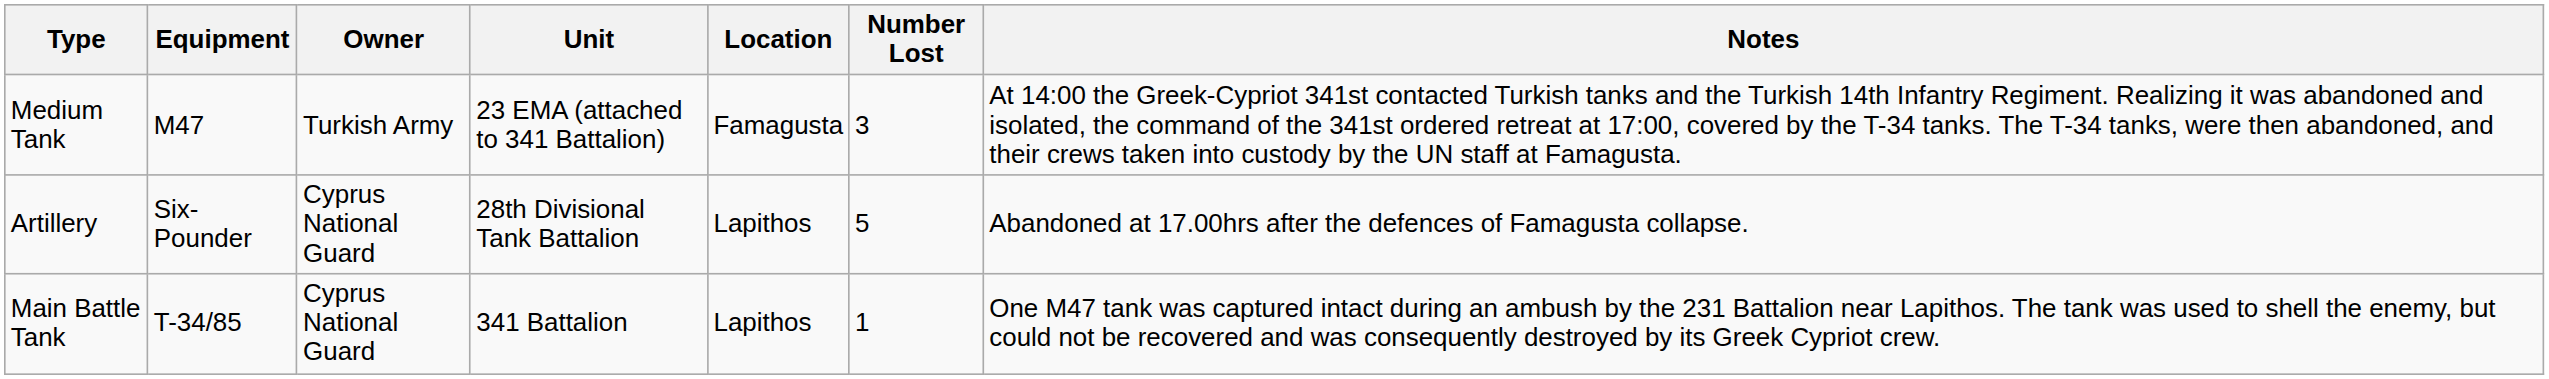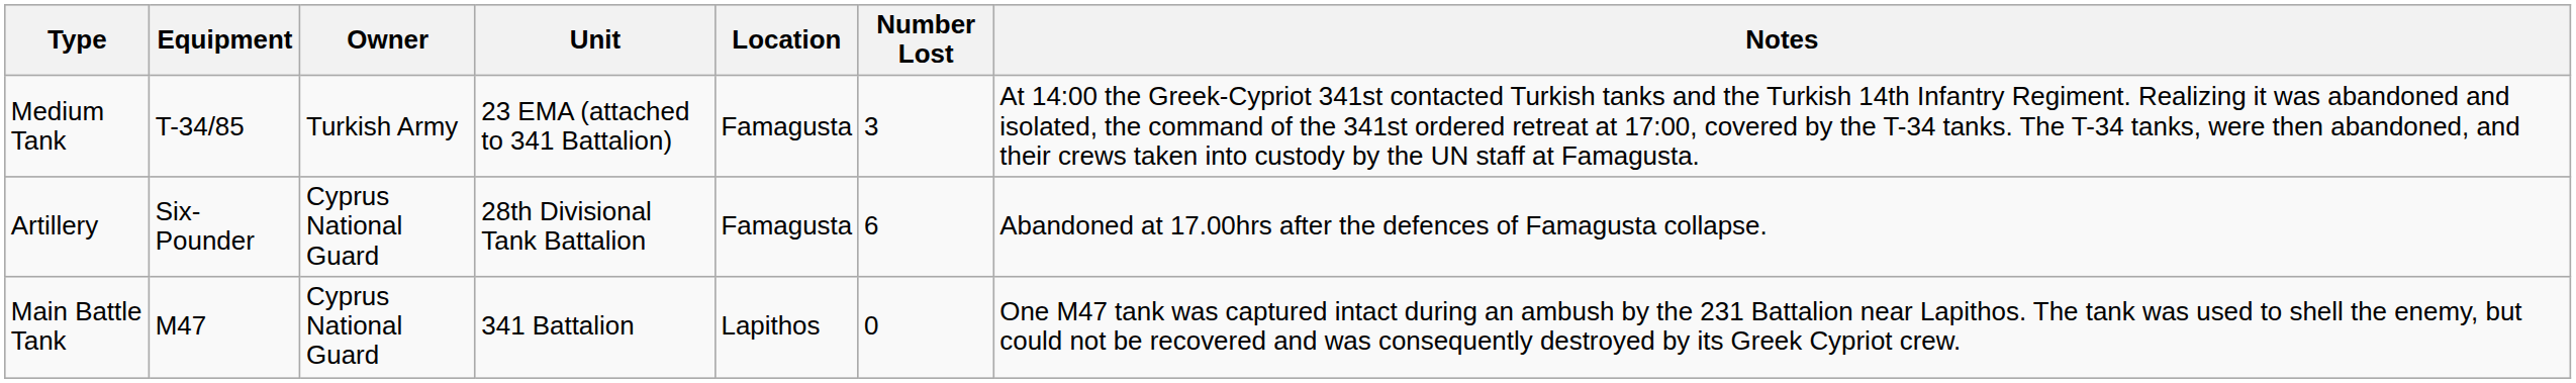Medium Tank | Equipment: M47 -> T-34/85
Artillery | Location: Lapithos -> Famagusta
Artillery | Number Lost: 5 -> 6
Main Battle Tank | Equipment: T-34/85 -> M47
Main Battle Tank | Number Lost: 1 -> 0
